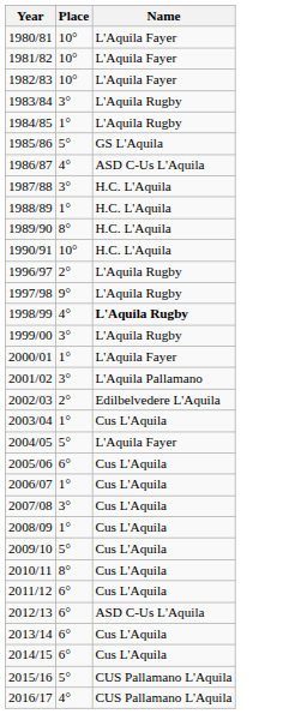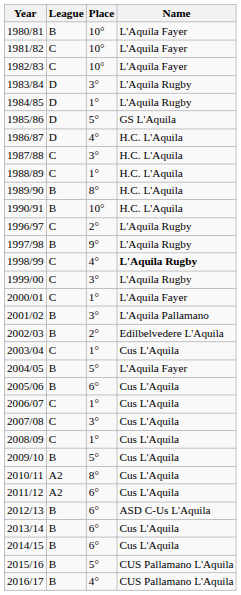+ column: League | B | C | C | D | D | D | D | C | C | B | B | C | B | C | C | C | B | B | C | B | B | C | C | C | B | A2 | A2 | B | B | B | B | B
1986/87 | Name: ASD C-Us L'Aquila -> H.C. L'Aquila
